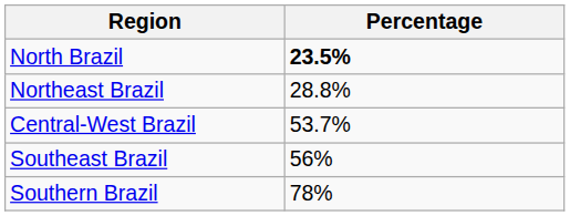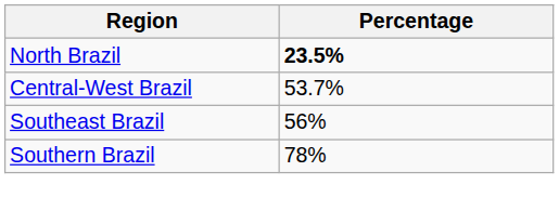- row: Northeast Brazil | 28.8%
